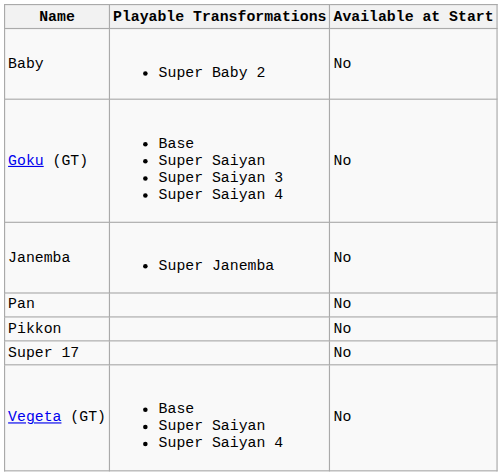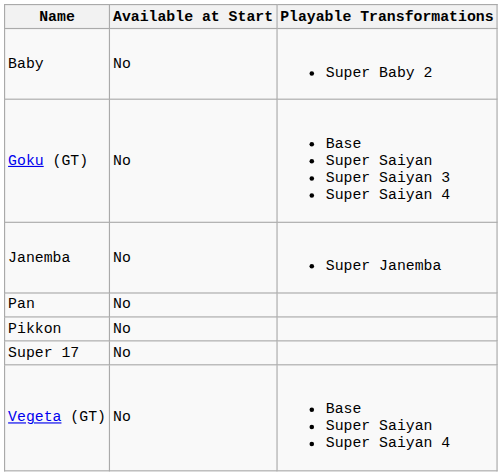columns swapped: Playable Transformations <-> Available at Start
